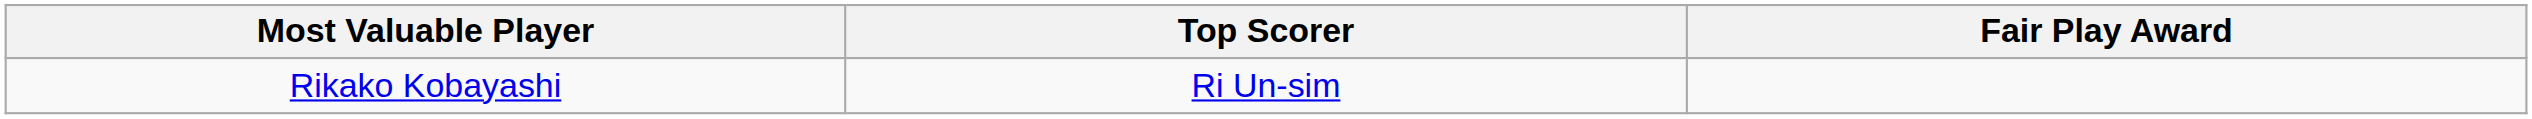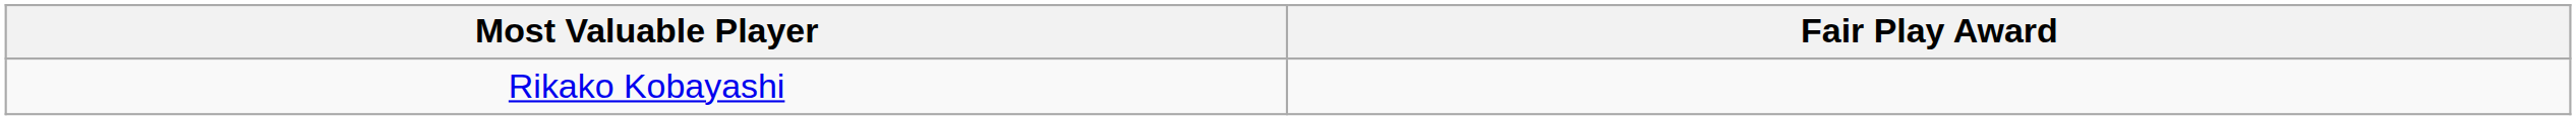- column: Top Scorer | Ri Un-sim
